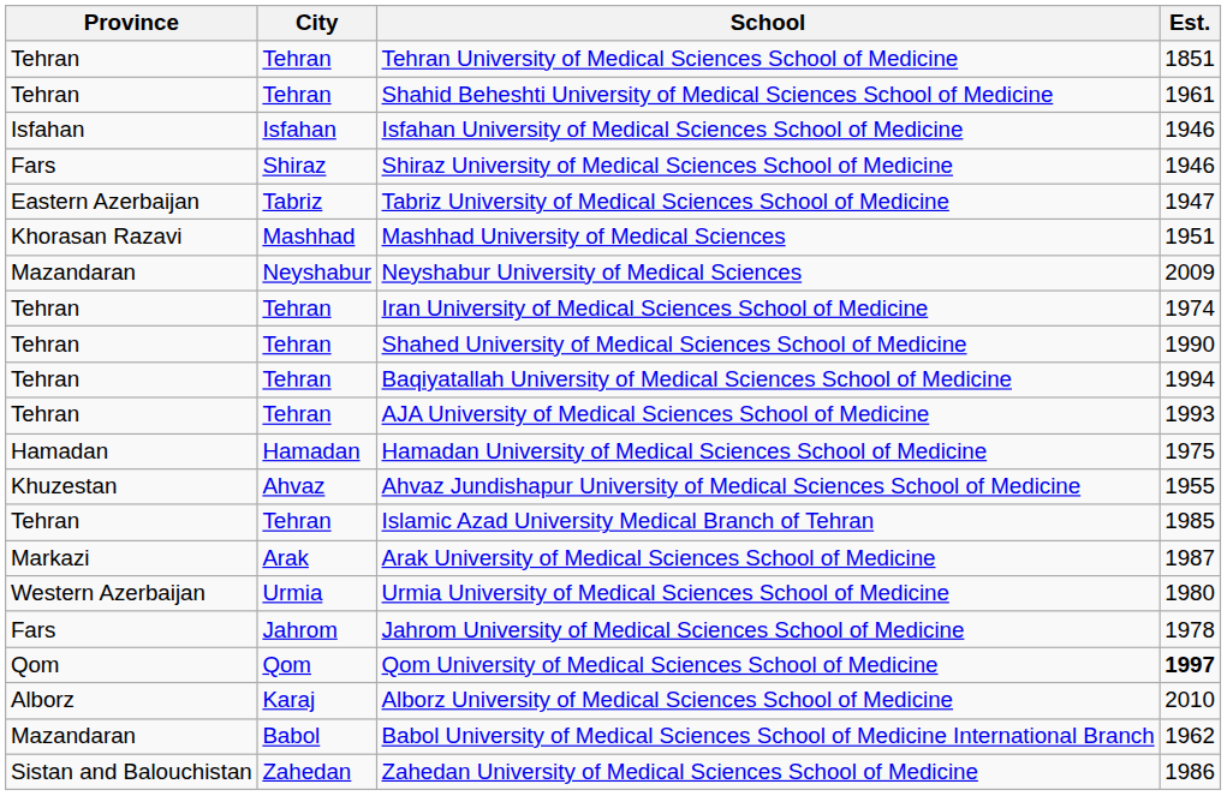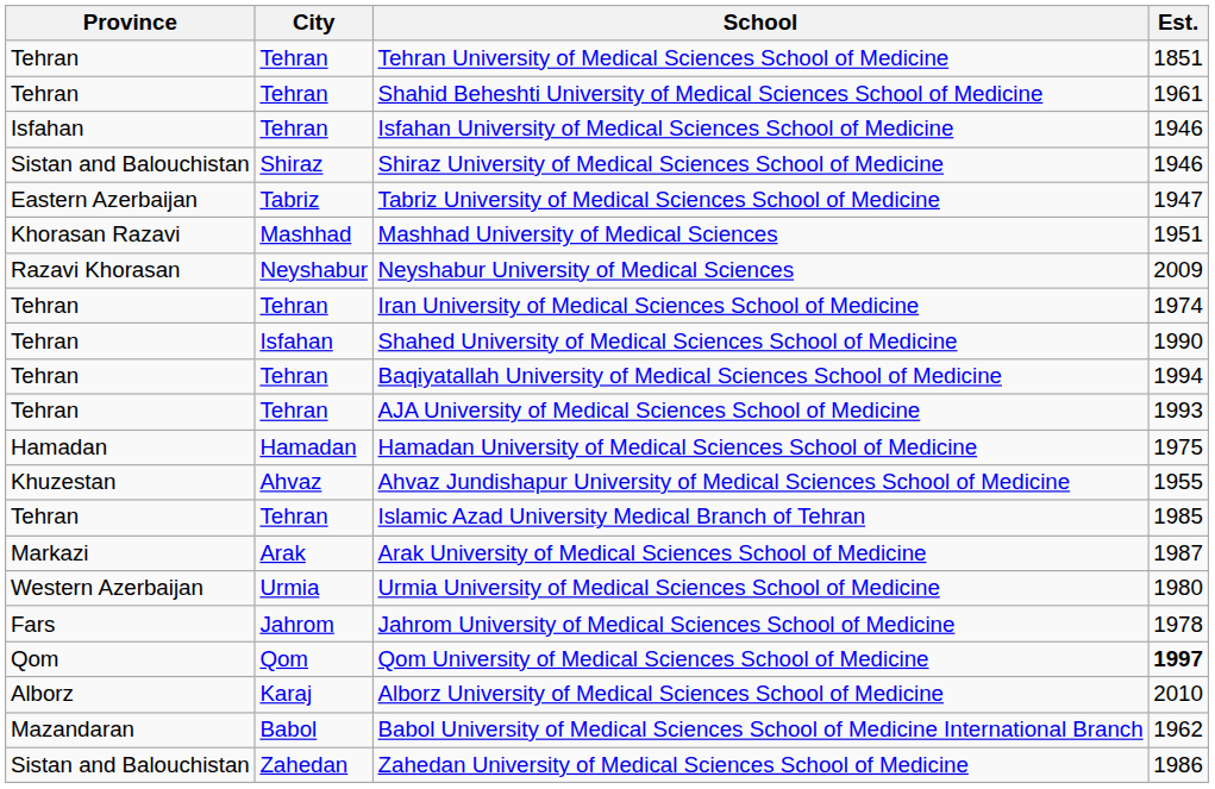Isfahan University of Medical Sciences School of Medicine | City: Isfahan -> Tehran
Shiraz University of Medical Sciences School of Medicine | Province: Fars -> Sistan and Balouchistan
Neyshabur University of Medical Sciences | Province: Mazandaran -> Razavi Khorasan
Shahed University of Medical Sciences School of Medicine | City: Tehran -> Isfahan
